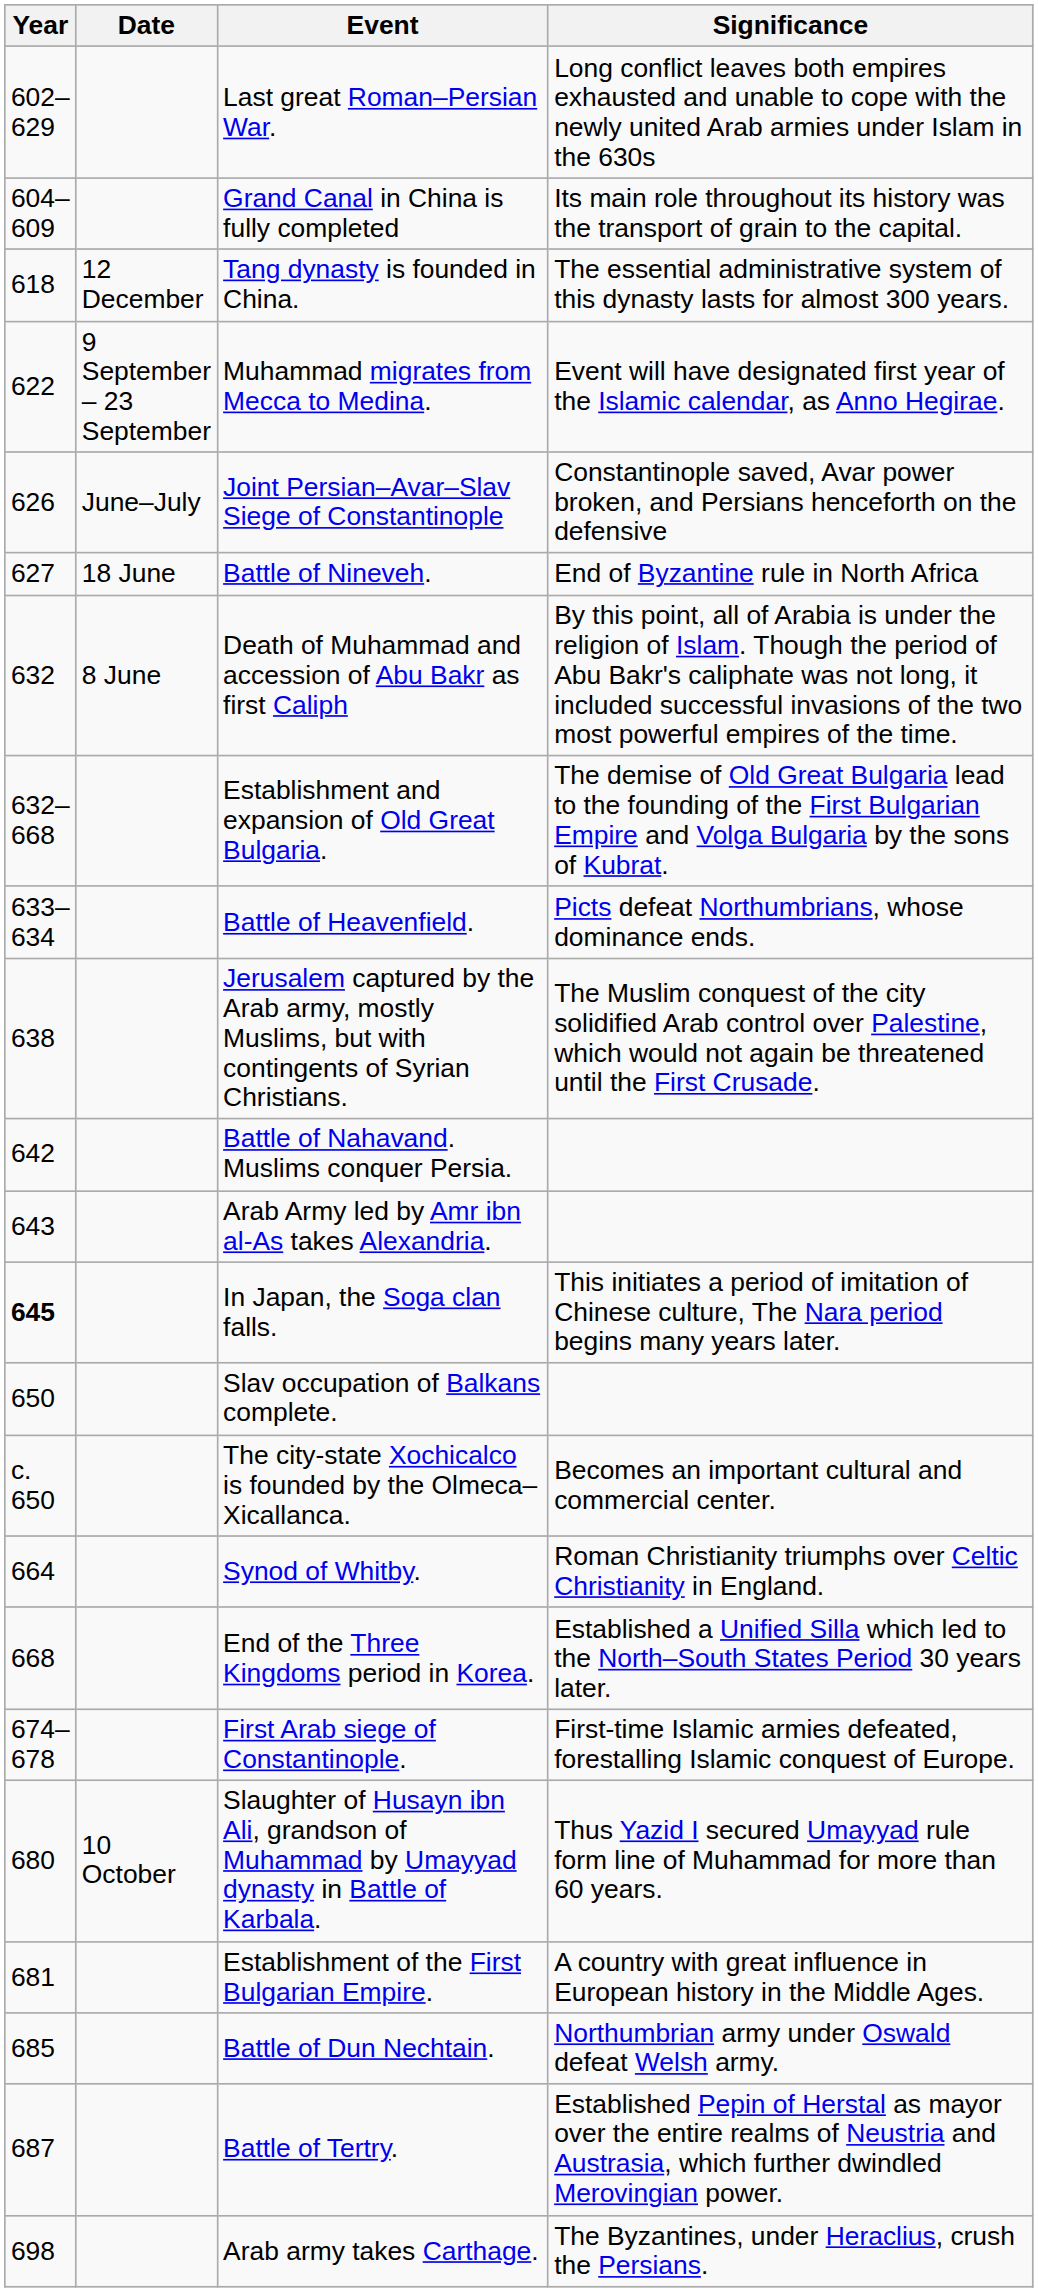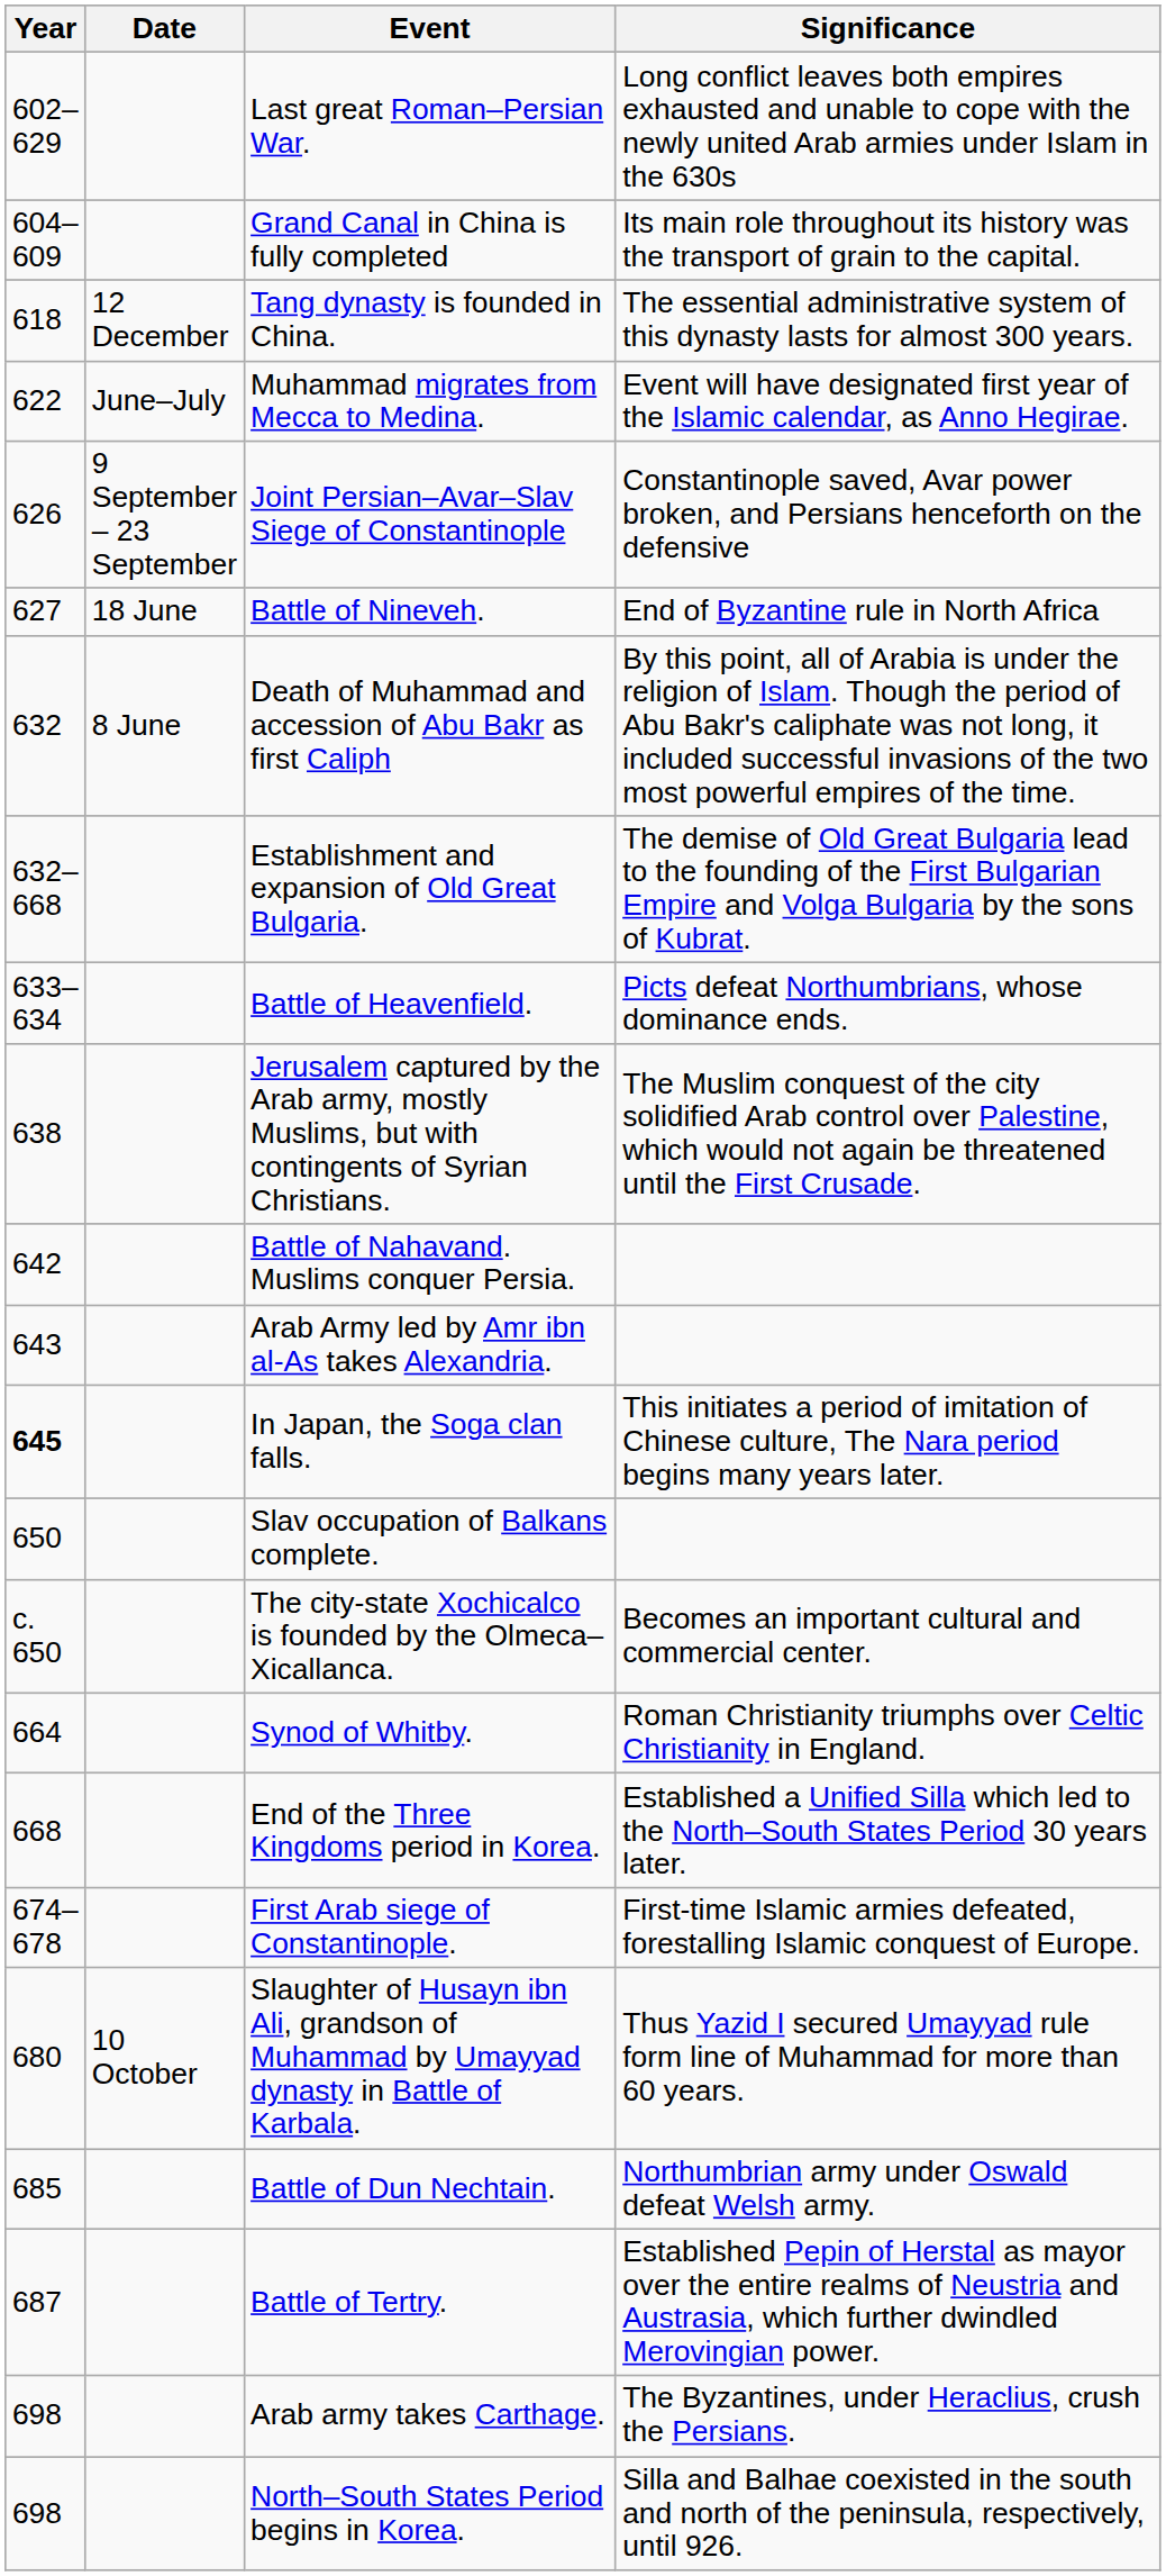Muhammad migrates from Mecca to Medina. | Date: 9 September – 23 September -> June–July
Joint Persian–Avar–Slav Siege of Constantinople | Date: June–July -> 9 September – 23 September
- row: 681 | Establishment of the First Bulgarian Empire. | A country with great influence in European history in the Middle Ages.
+ row: 698 | North–South States Period begins in Korea. | Silla and Balhae coexisted in the south and north of the peninsula, respectively, until 926.
